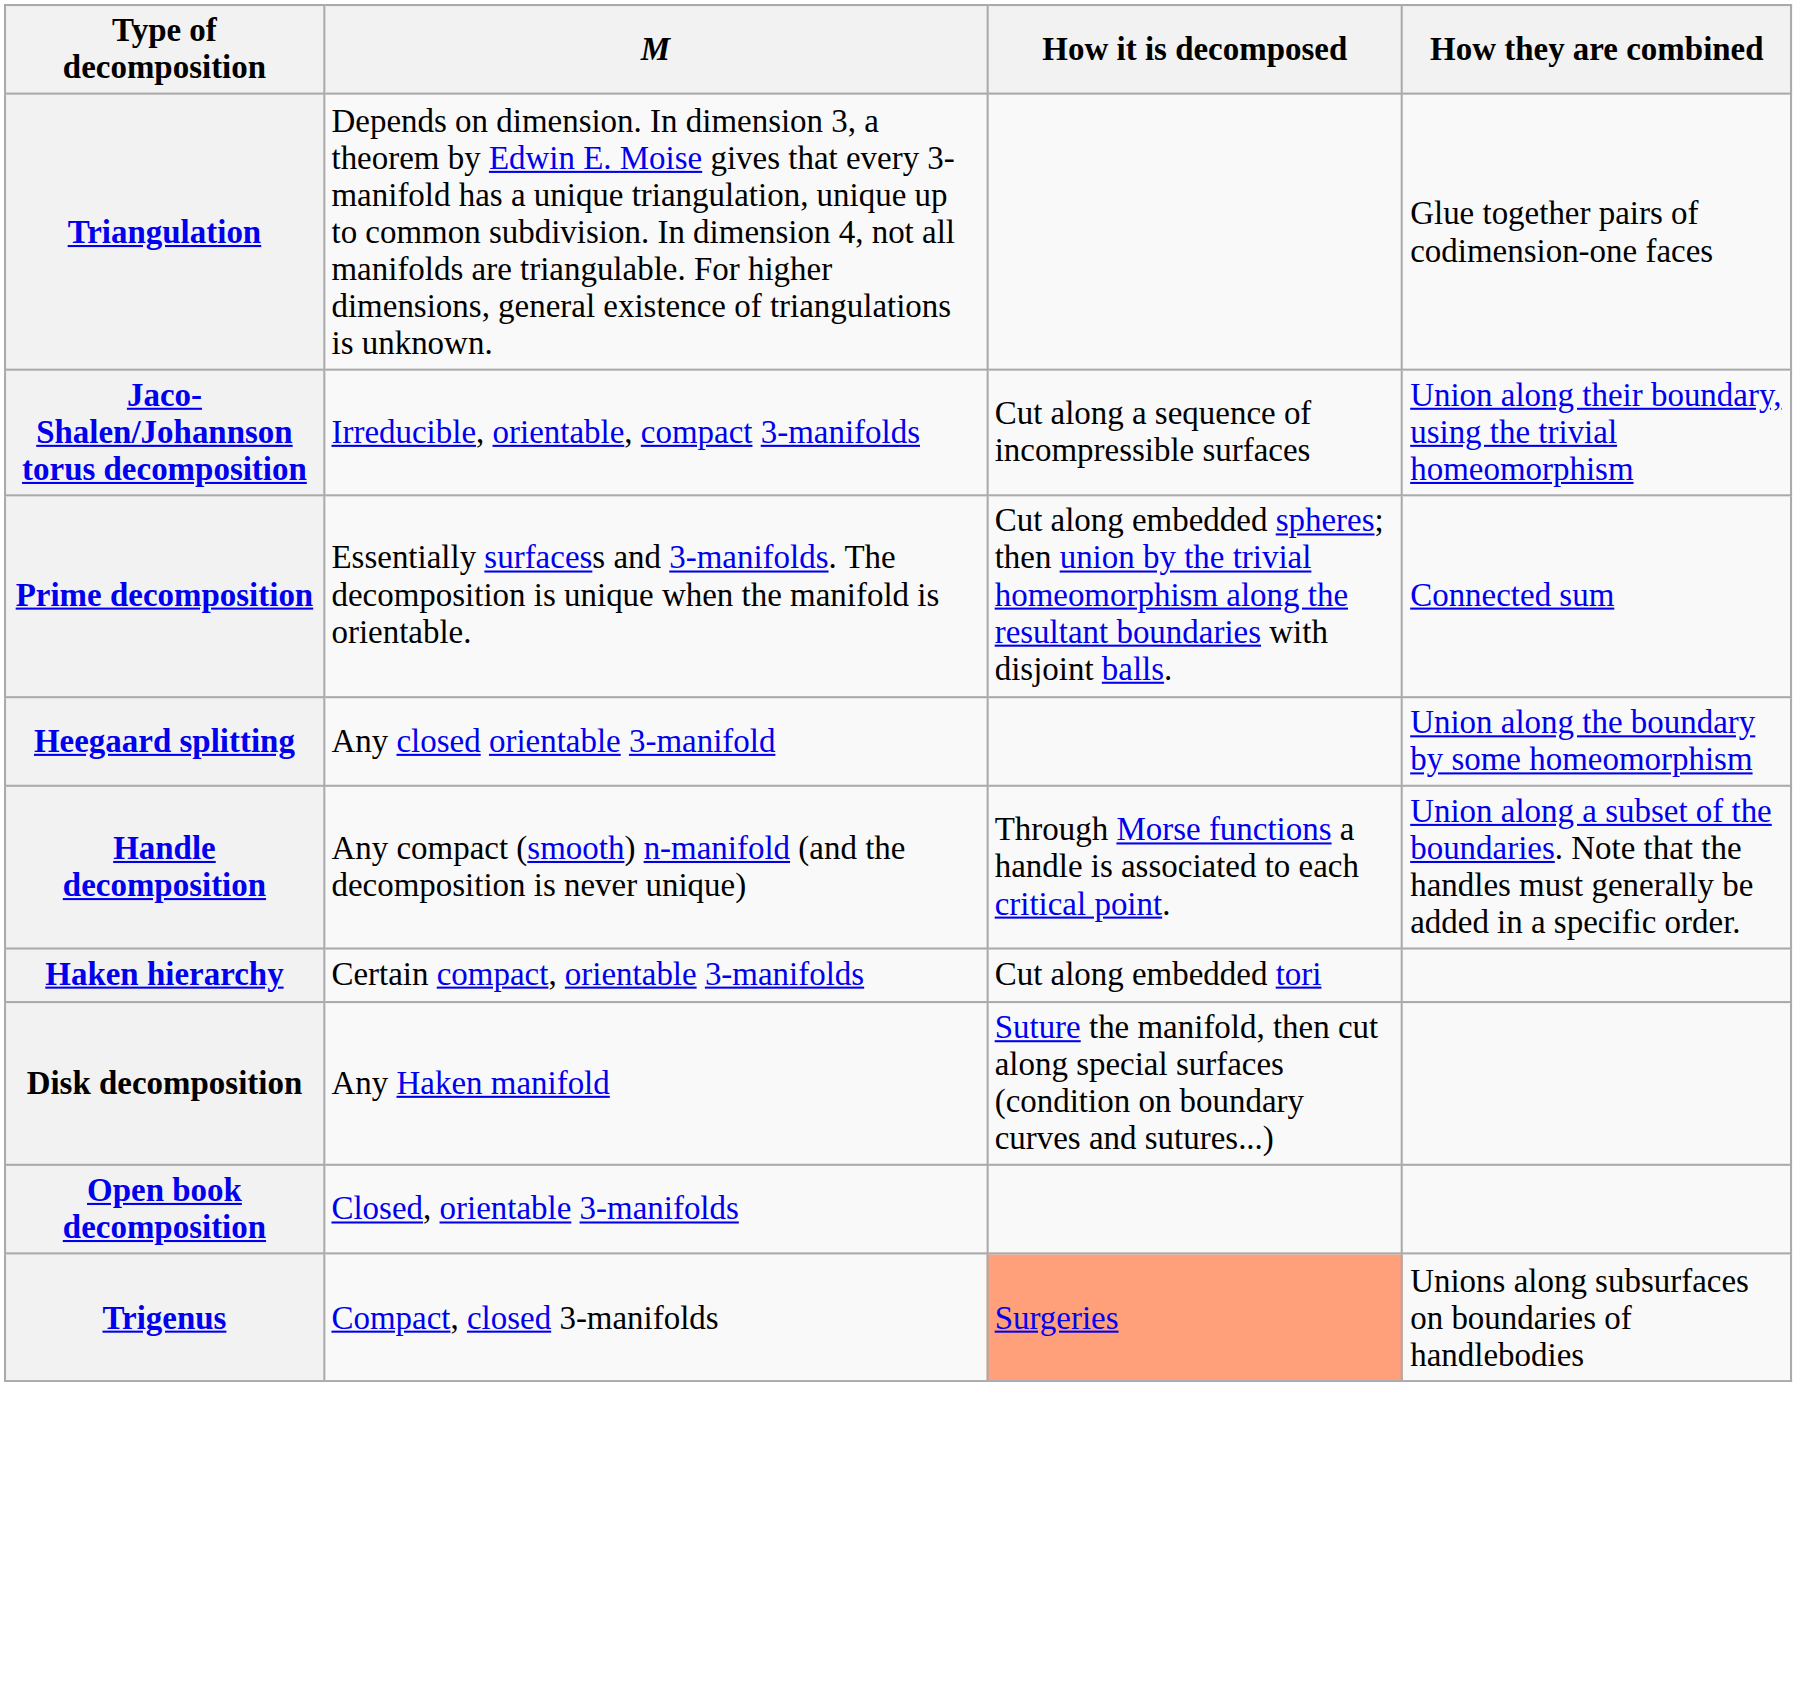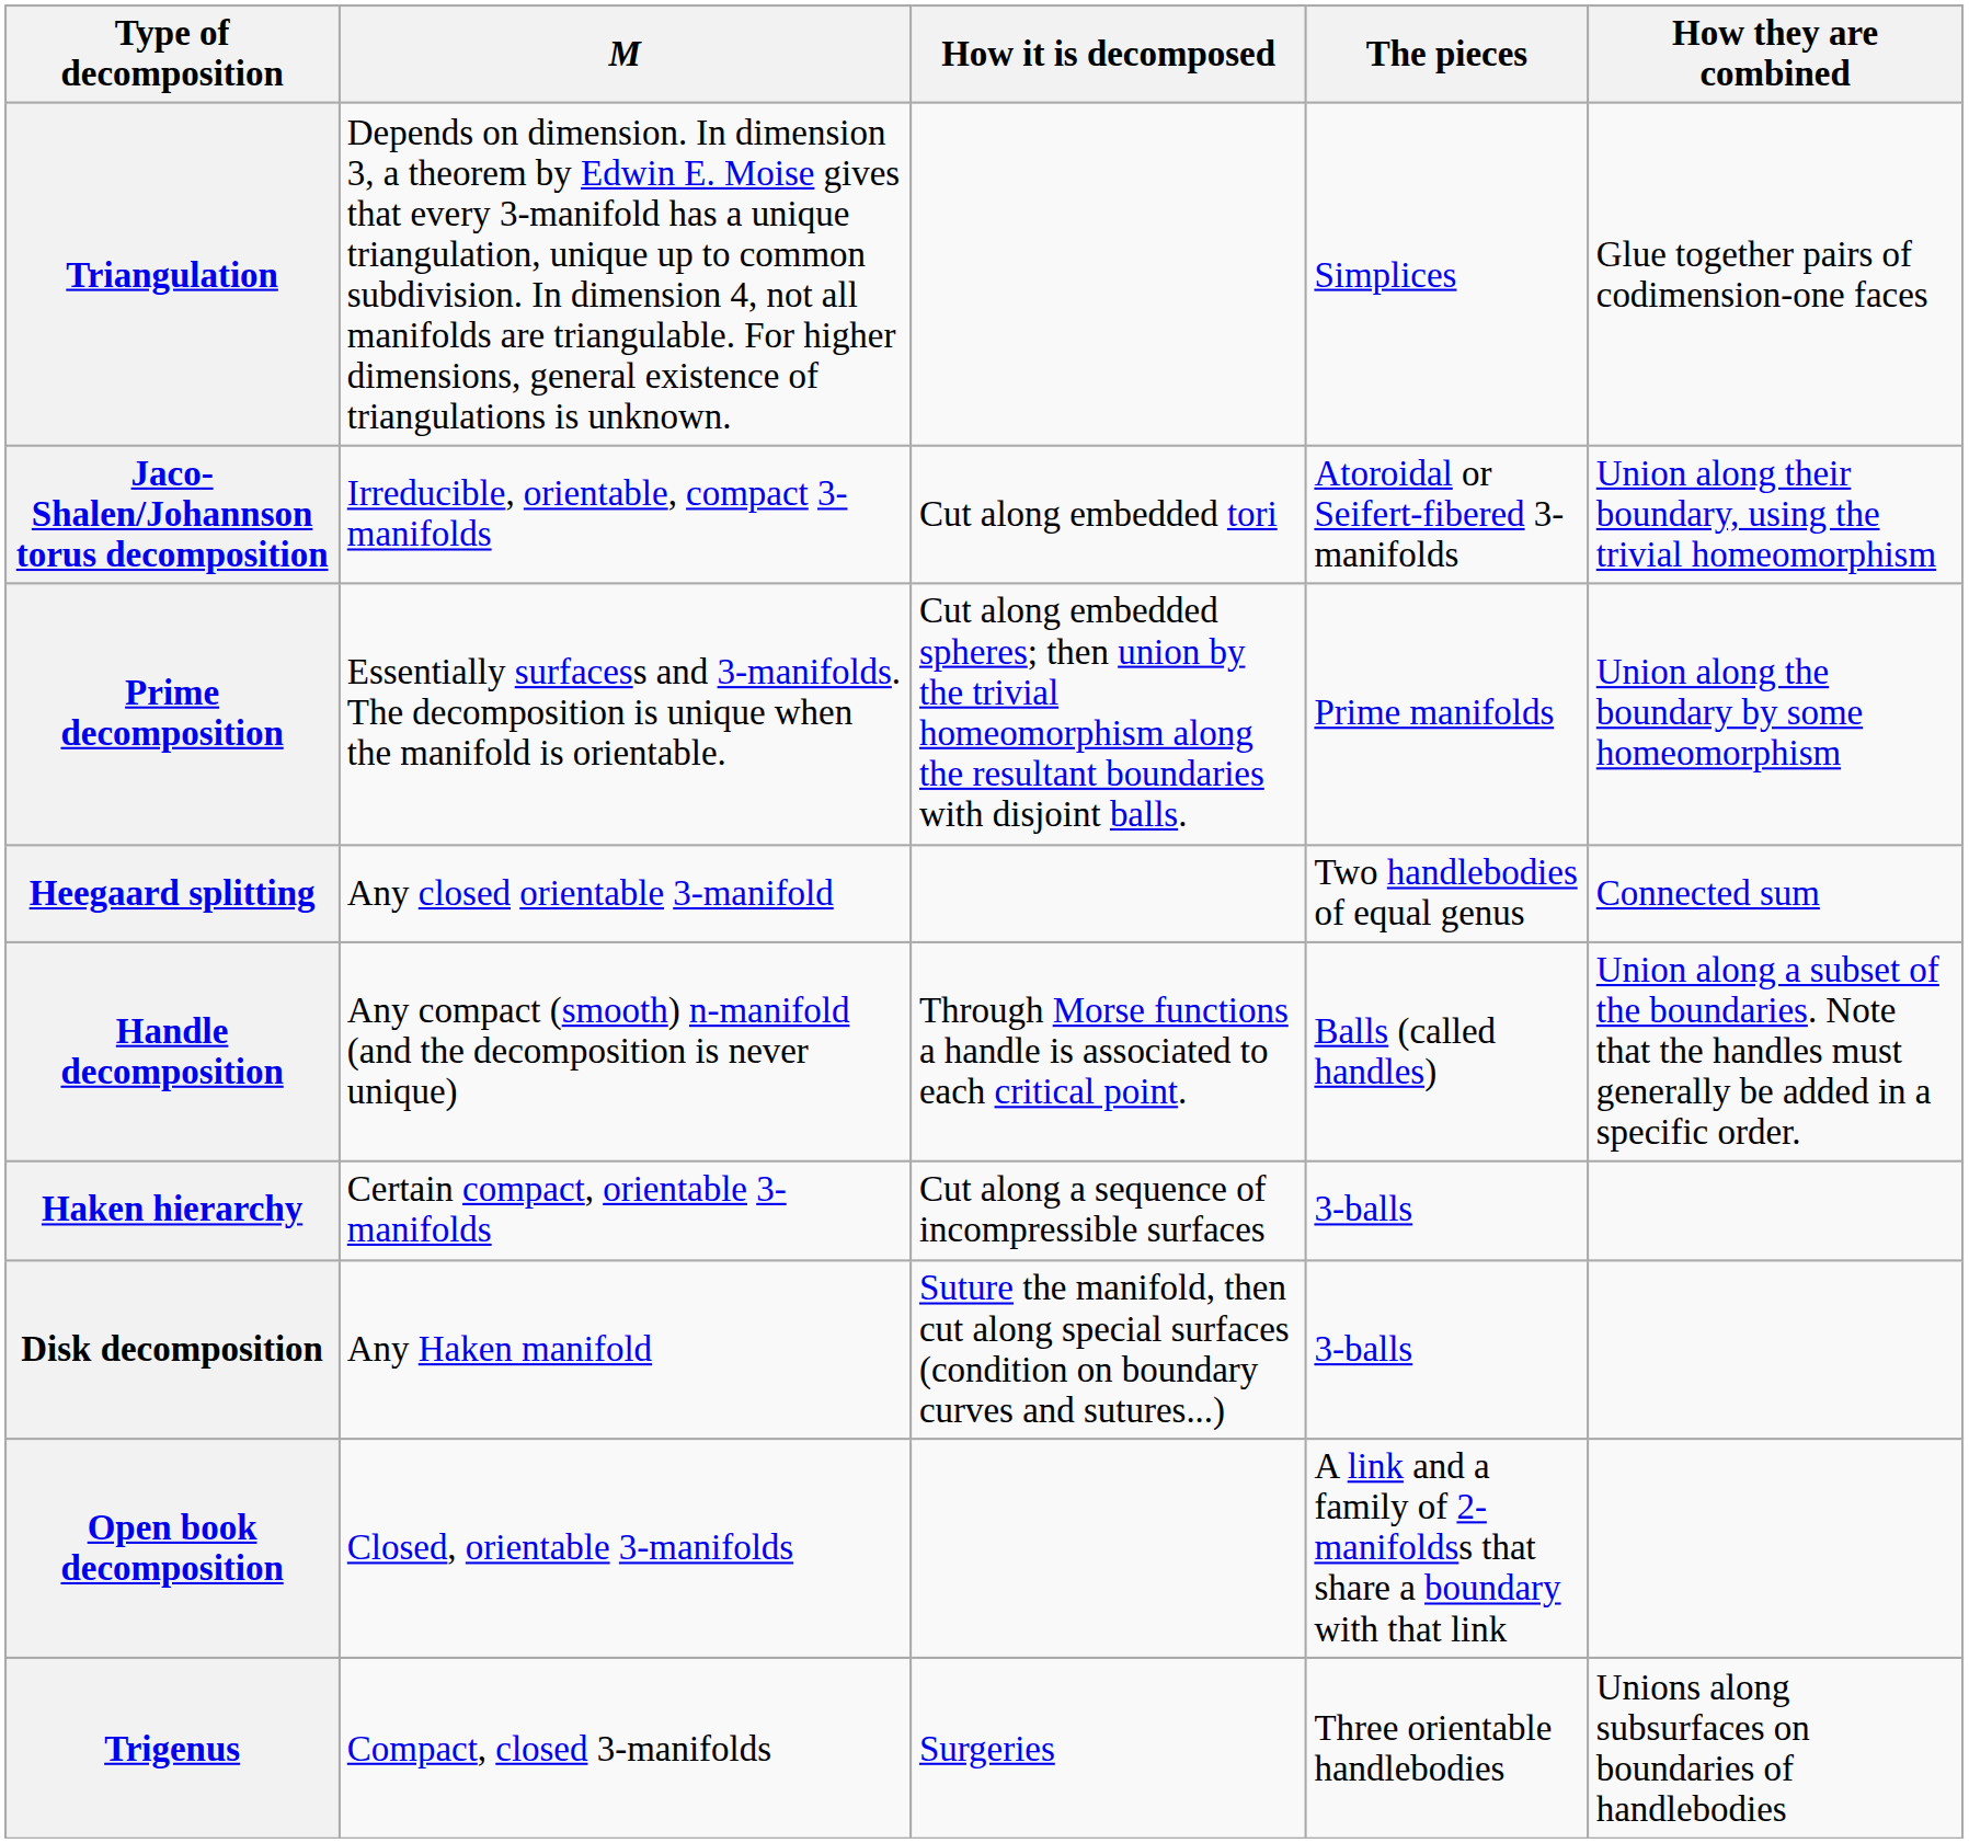+ column: The pieces | Simplices | Atoroidal or Seifert-fibered 3-manifolds | Prime manifolds | Two handlebodies of equal genus | Balls (called handles) | 3-balls | 3-balls | A link and a family of 2-manifoldss that share a boundary with that link | Three orientable handlebodies
Jaco-Shalen/Johannson torus decomposition | How it is decomposed: Cut along a sequence of incompressible surfaces -> Cut along embedded tori
Prime decomposition | How they are combined: Connected sum -> Union along the boundary by some homeomorphism
Heegaard splitting | How they are combined: Union along the boundary by some homeomorphism -> Connected sum
Haken hierarchy | How it is decomposed: Cut along embedded tori -> Cut along a sequence of incompressible surfaces
Trigenus | How it is decomposed: lightsalmon background -> no background
